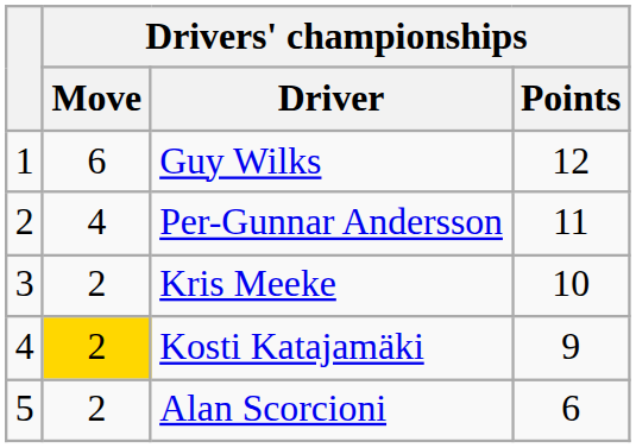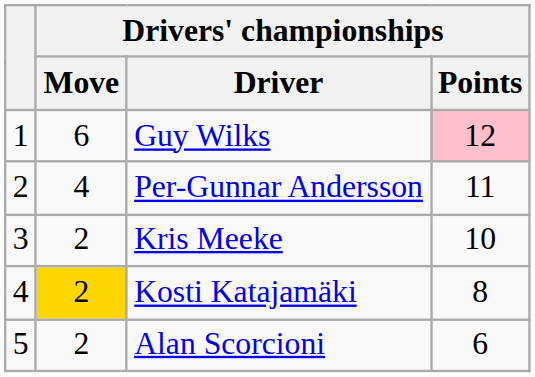Guy Wilks | Drivers' championships / Points: no background -> pink background
Kosti Katajamäki | Drivers' championships / Points: 9 -> 8
